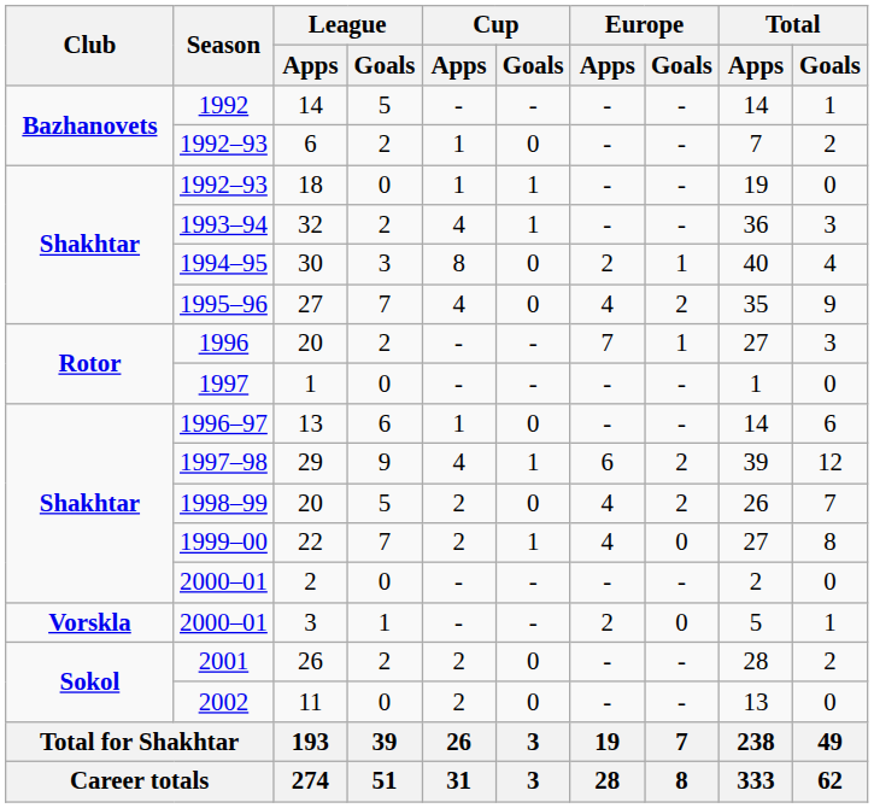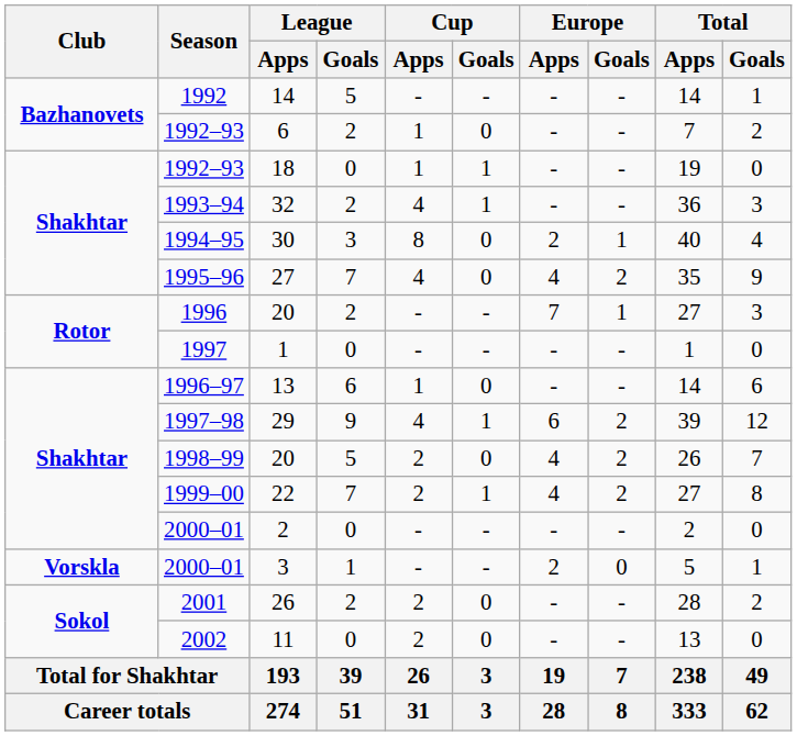22 | Europe / Goals: 0 -> 2
